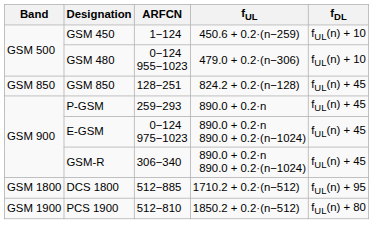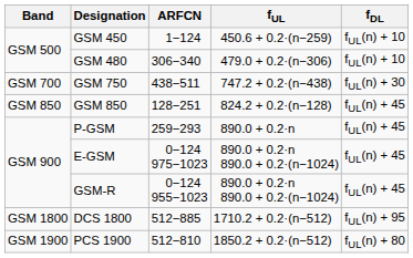GSM 480 | ARFCN: 0−124 955−1023 -> 306−340
+ row: GSM 700 | GSM 750 | 438−511 | 747.2 + 0.2·(n−438) | fUL(n) + 30
GSM-R | ARFCN: 306−340 -> 0−124 955−1023
